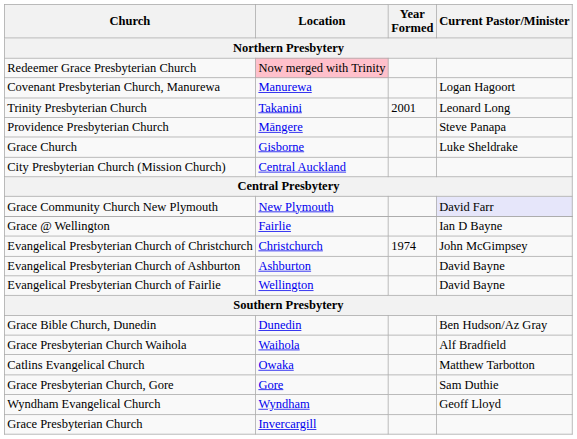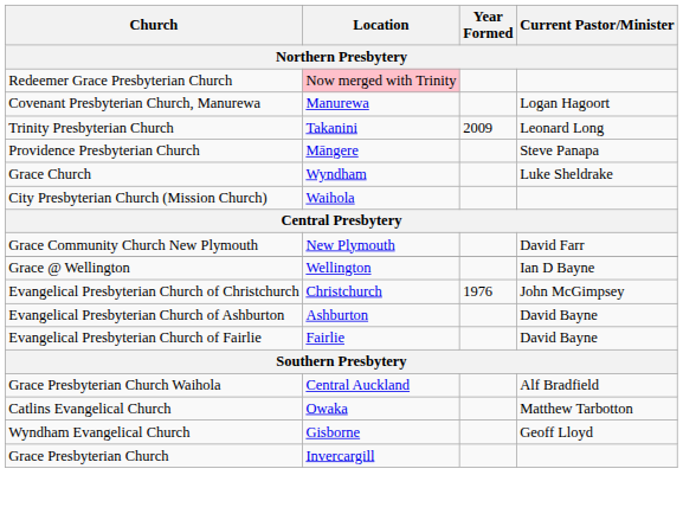Trinity Presbyterian Church | Year Formed: 2001 -> 2009
Grace Church | Location: Gisborne -> Wyndham
City Presbyterian Church (Mission Church) | Location: Central Auckland -> Waihola
Grace Community Church New Plymouth | Current Pastor/Minister: lavender background -> no background
Grace @ Wellington | Location: Fairlie -> Wellington
Evangelical Presbyterian Church of Christchurch | Year Formed: 1974 -> 1976
Evangelical Presbyterian Church of Fairlie | Location: Wellington -> Fairlie
- row: Grace Bible Church, Dunedin | Dunedin | Ben Hudson/Az Gray
Grace Presbyterian Church Waihola | Location: Waihola -> Central Auckland
- row: Grace Presbyterian Church, Gore | Gore | Sam Duthie
Wyndham Evangelical Church | Location: Wyndham -> Gisborne
